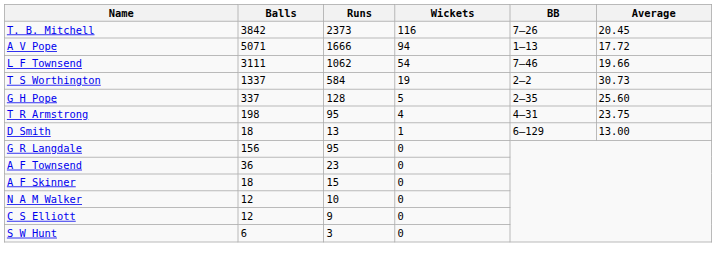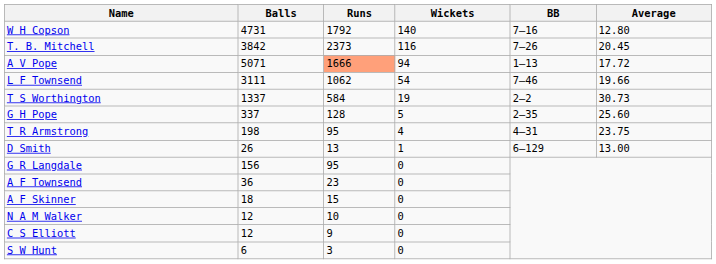+ row: W H Copson | 4731 | 1792 | 140 | 7–16 | 12.80
A V Pope | Runs: no background -> lightsalmon background
D Smith | Balls: 18 -> 26
